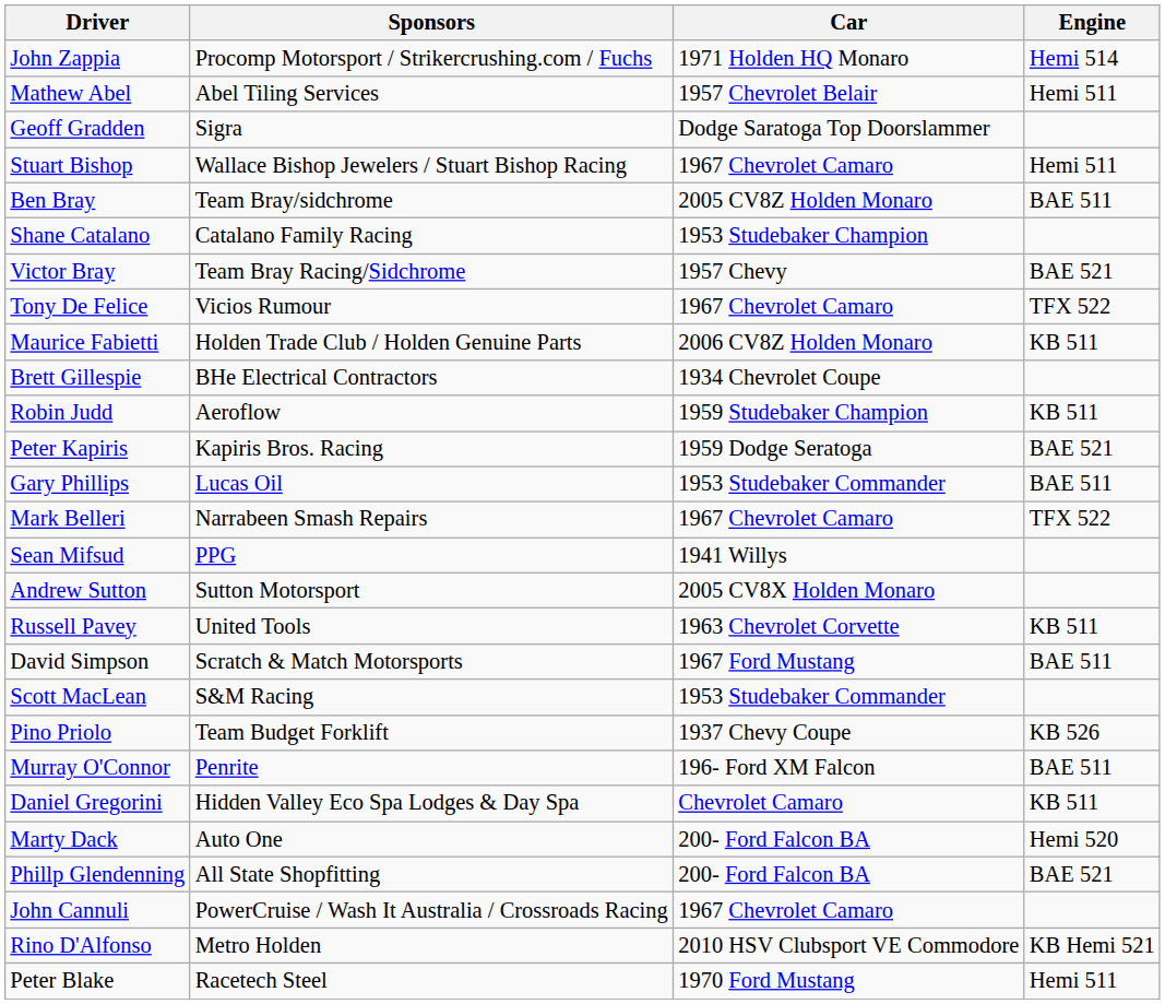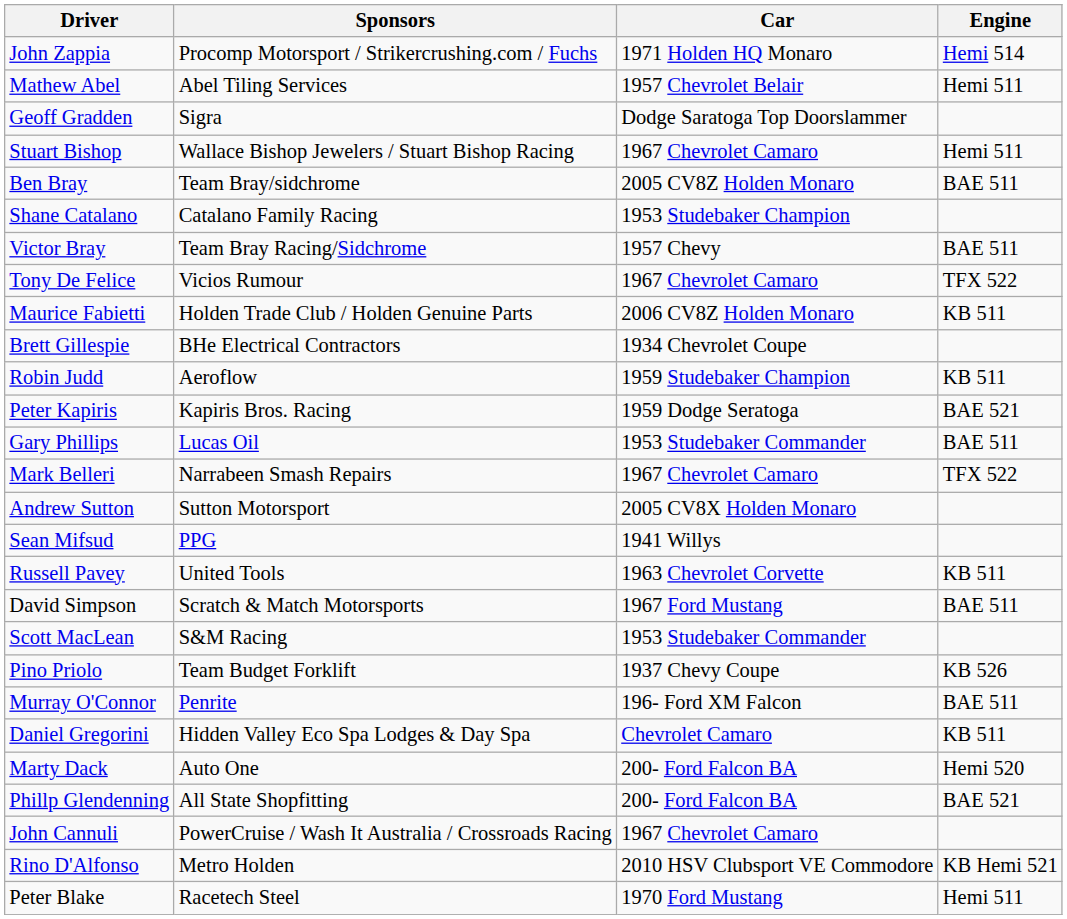Victor Bray | Engine: BAE 521 -> BAE 511
rows swapped: Sean Mifsud <-> Andrew Sutton
